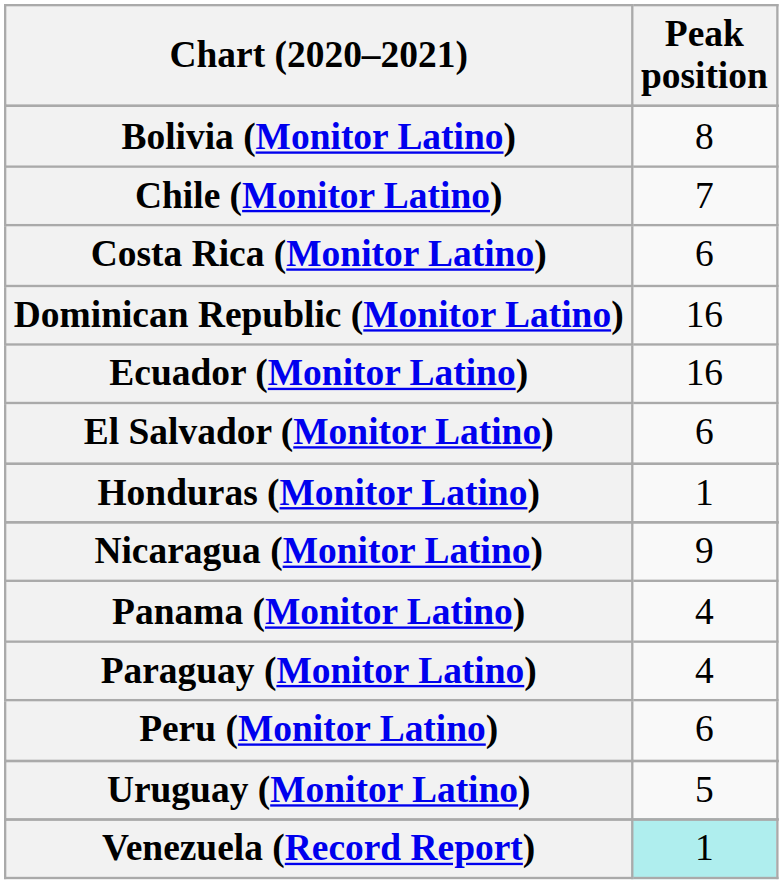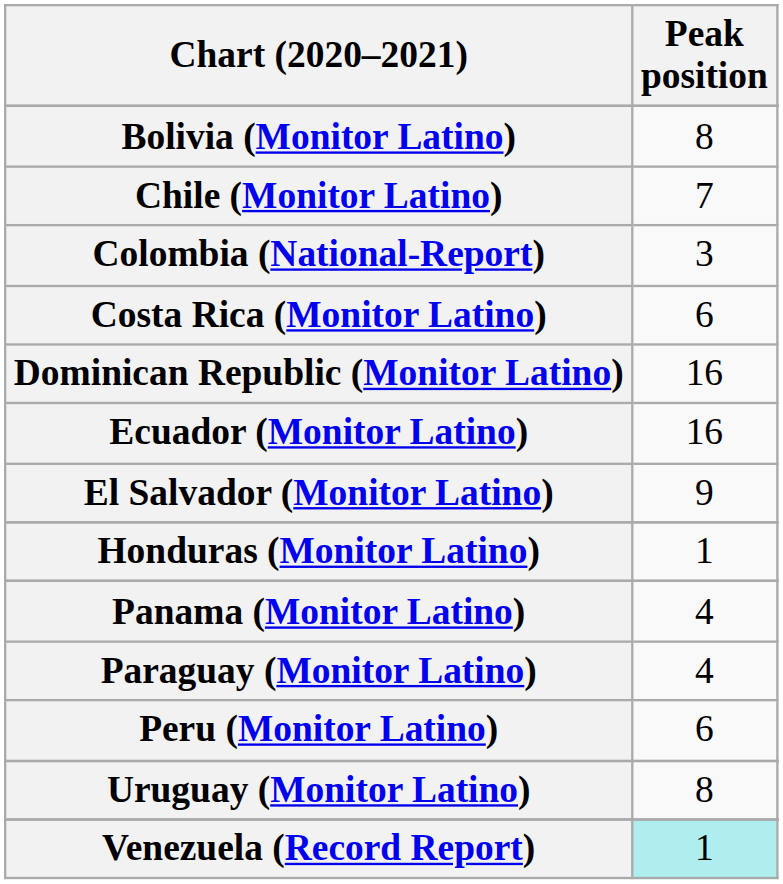+ row: Colombia (National-Report) | 3
El Salvador (Monitor Latino) | Peak position: 6 -> 9
- row: Nicaragua (Monitor Latino) | 9
Uruguay (Monitor Latino) | Peak position: 5 -> 8
